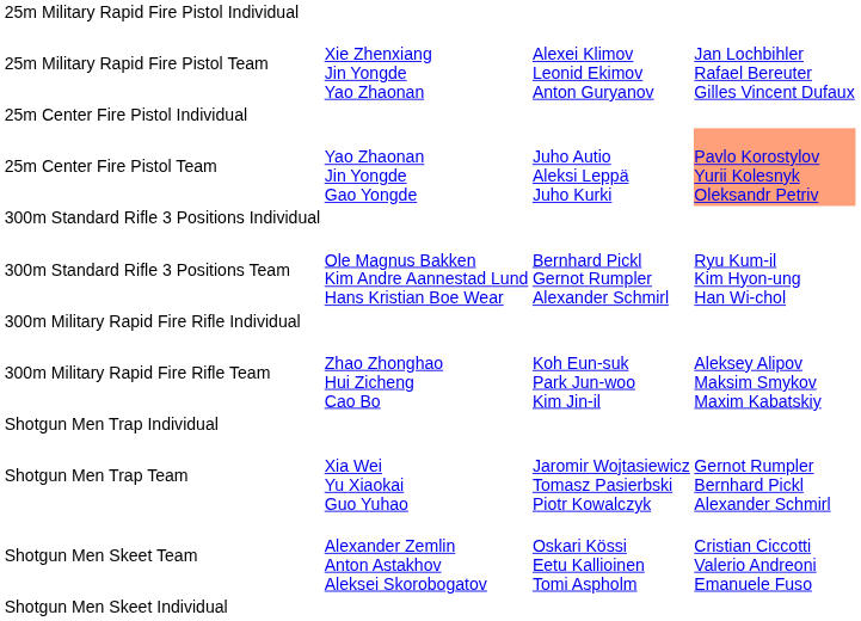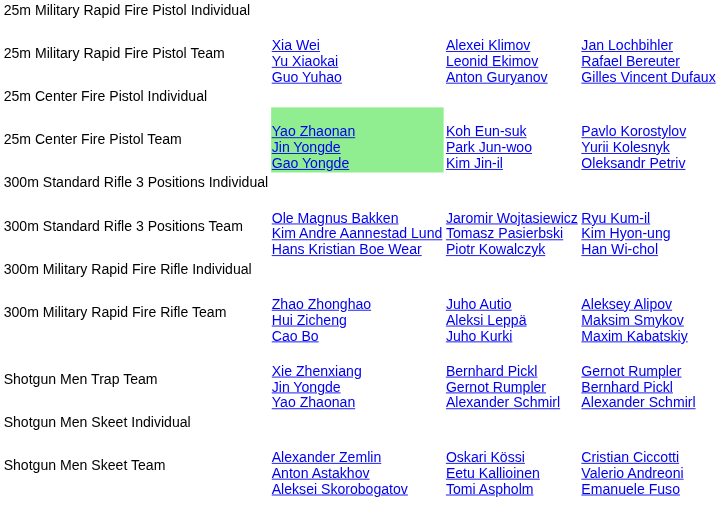25m Military Rapid Fire Pistol Team | column 2: Xie Zhenxiang Jin Yongde Yao Zhaonan -> Xia Wei Yu Xiaokai Guo Yuhao
25m Center Fire Pistol Team | column 2: no background -> lightgreen background
25m Center Fire Pistol Team | column 3: Juho Autio Aleksi Leppä Juho Kurki -> Koh Eun-suk Park Jun-woo Kim Jin-il
25m Center Fire Pistol Team | column 4: lightsalmon background -> no background
300m Standard Rifle 3 Positions Team | column 3: Bernhard Pickl Gernot Rumpler Alexander Schmirl -> Jaromir Wojtasiewicz Tomasz Pasierbski Piotr Kowalczyk
300m Military Rapid Fire Rifle Team | column 3: Koh Eun-suk Park Jun-woo Kim Jin-il -> Juho Autio Aleksi Leppä Juho Kurki
- row: Shotgun Men Trap Individual
Shotgun Men Trap Team | column 2: Xia Wei Yu Xiaokai Guo Yuhao -> Xie Zhenxiang Jin Yongde Yao Zhaonan
Shotgun Men Trap Team | column 3: Jaromir Wojtasiewicz Tomasz Pasierbski Piotr Kowalczyk -> Bernhard Pickl Gernot Rumpler Alexander Schmirl
rows swapped: Shotgun Men Skeet Individual <-> Shotgun Men Skeet Team
